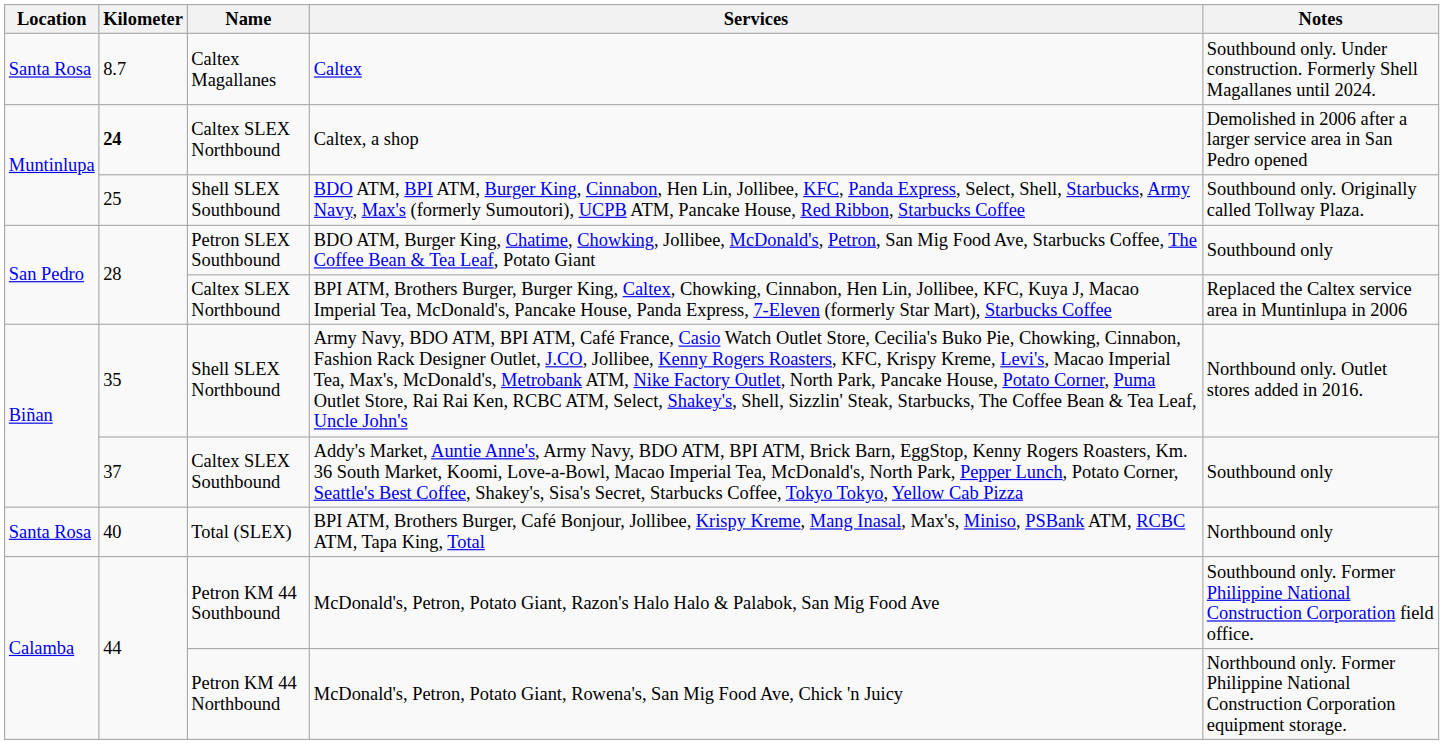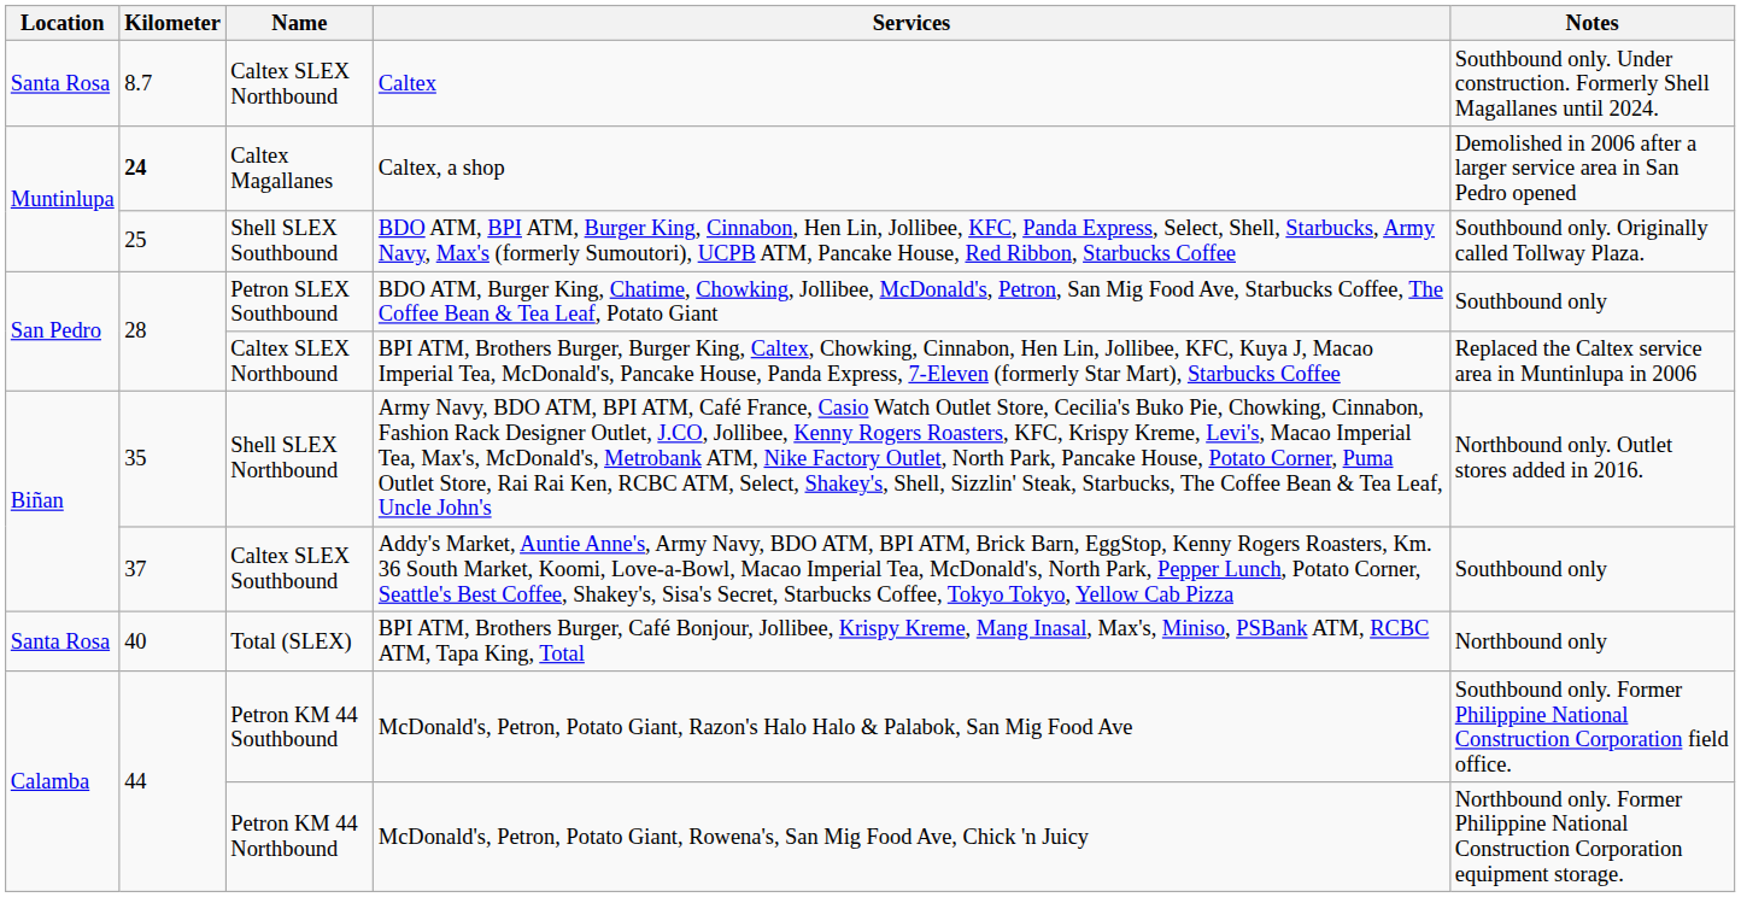Caltex | Name: Caltex Magallanes -> Caltex SLEX Northbound
Caltex, a shop | Name: Caltex SLEX Northbound -> Caltex Magallanes
